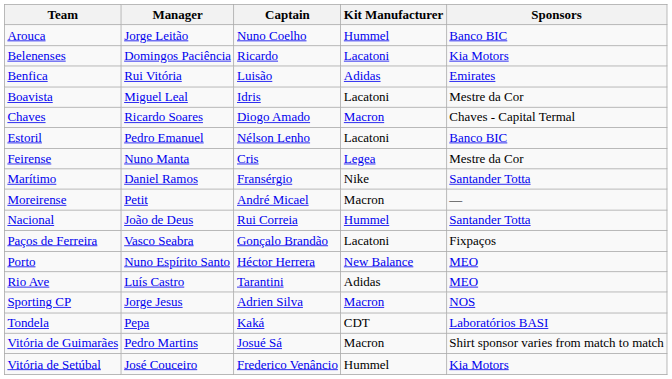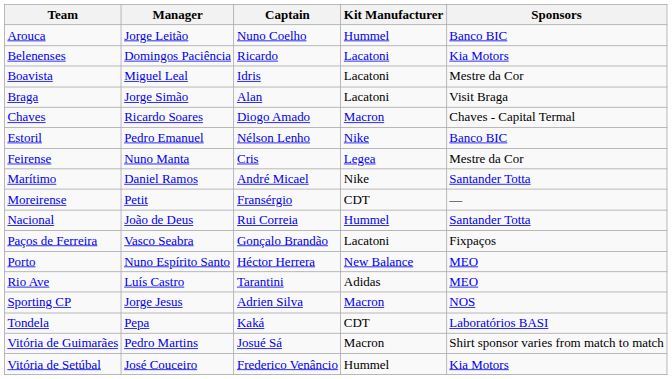- row: Benfica | Rui Vitória | Luisão | Adidas | Emirates
+ row: Braga | Jorge Simão | Alan | Lacatoni | Visit Braga
Estoril | Kit Manufacturer: Lacatoni -> Nike
Marítimo | Captain: Fransérgio -> André Micael
Moreirense | Captain: André Micael -> Fransérgio
Moreirense | Kit Manufacturer: Macron -> CDT
